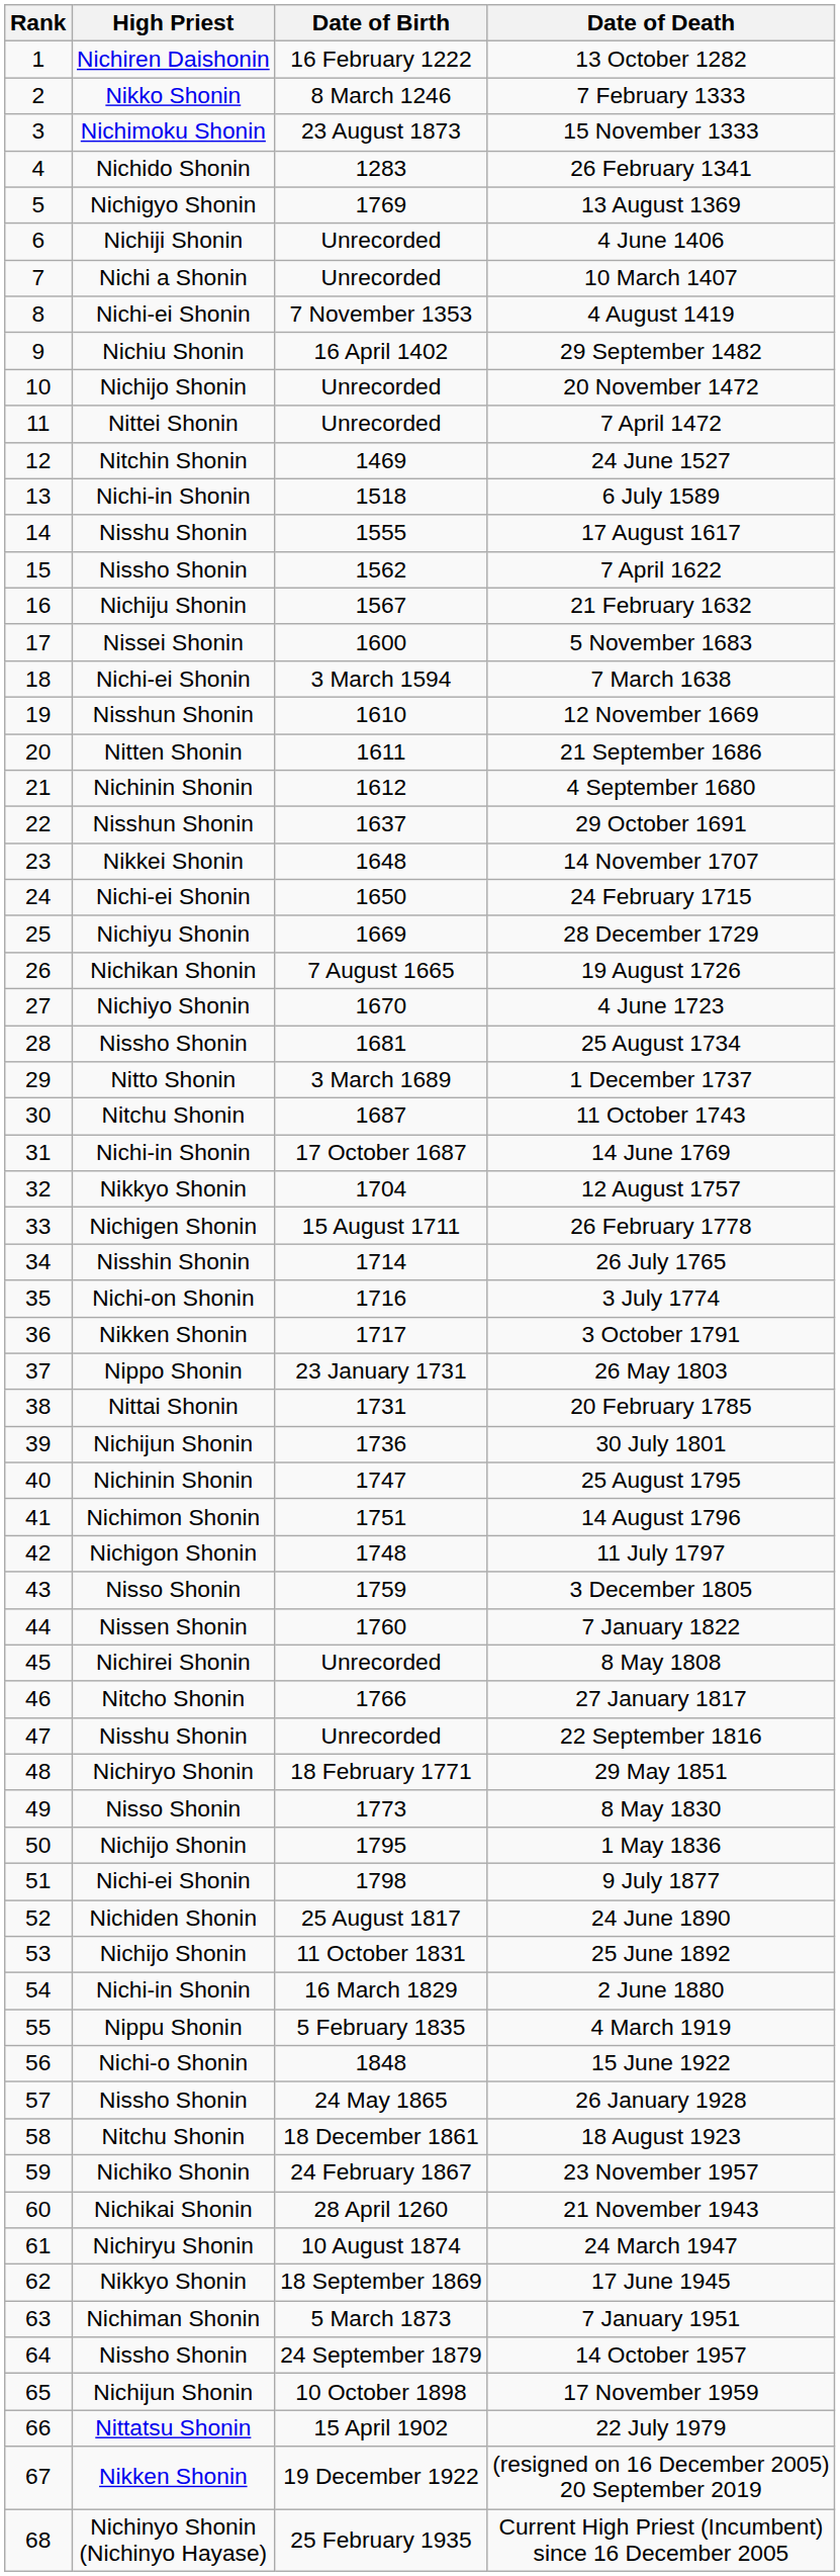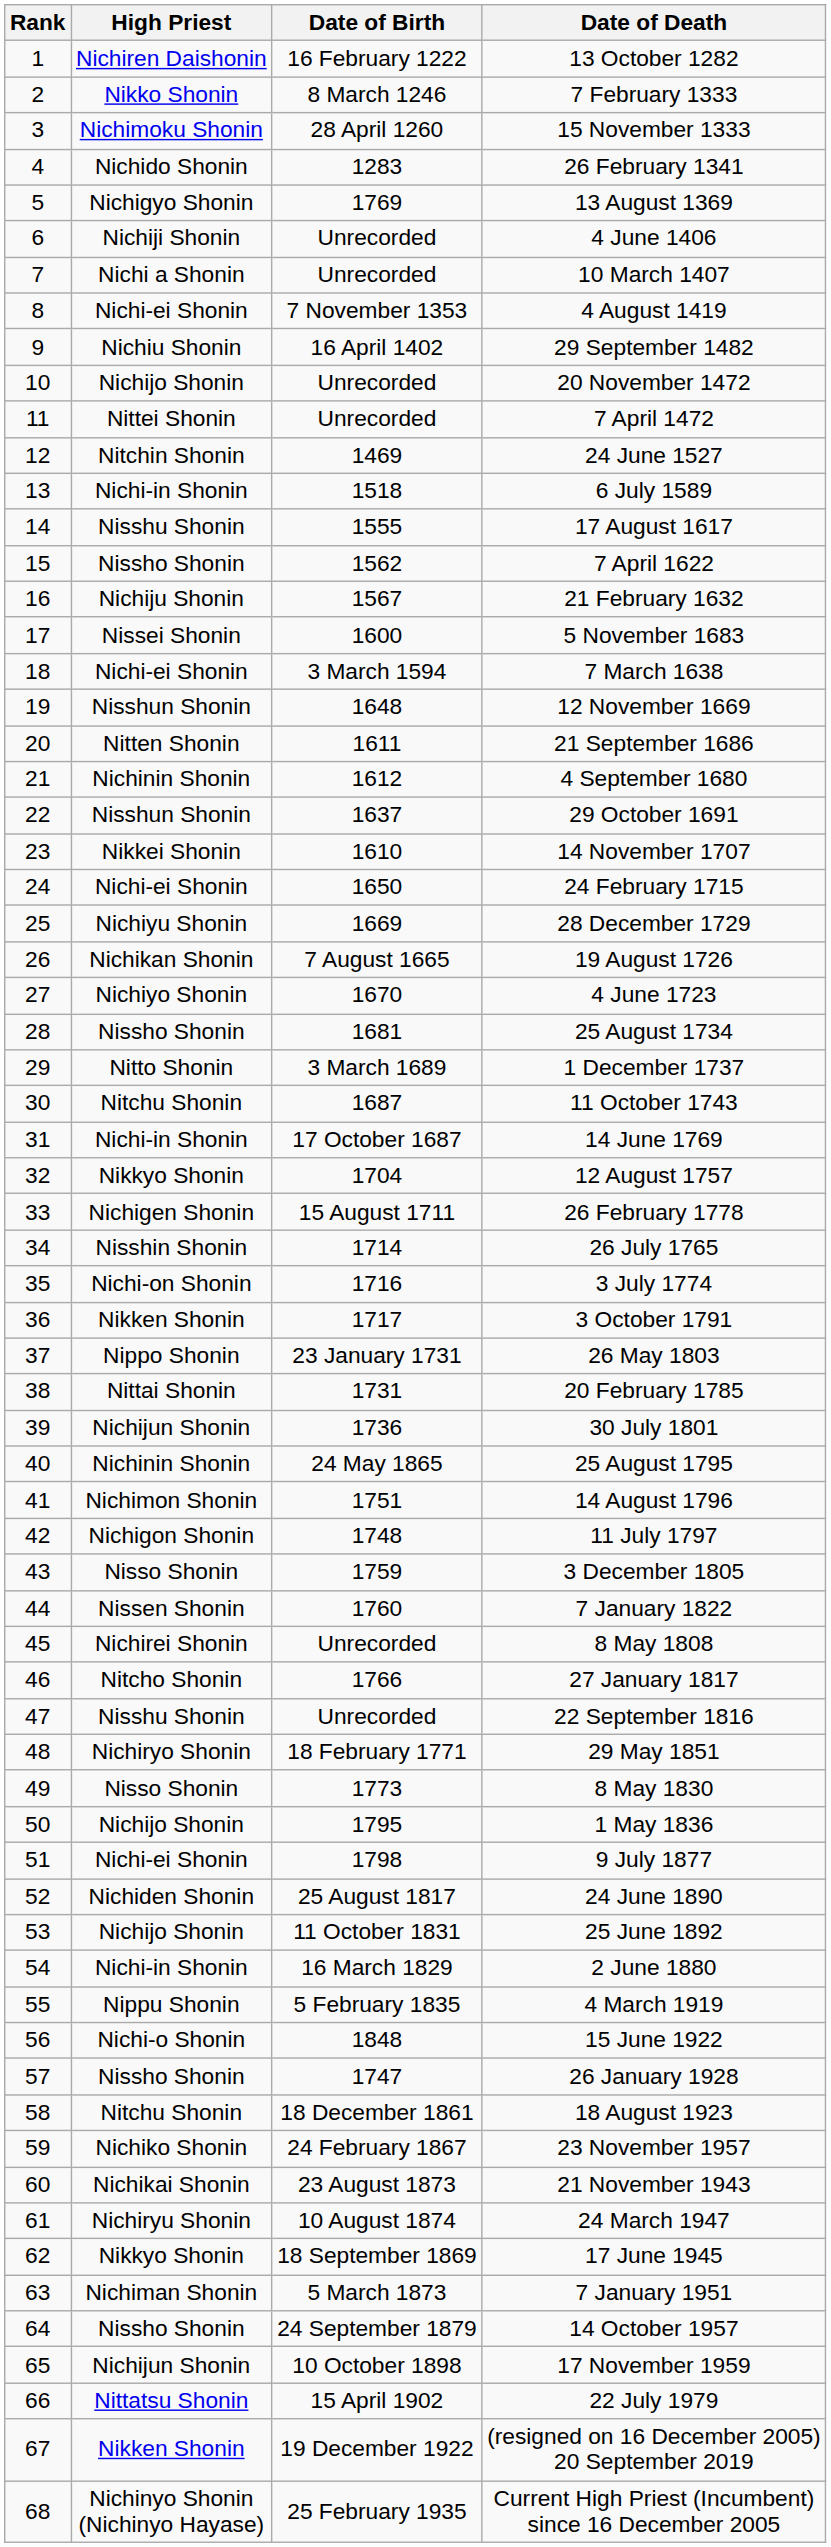15 November 1333 | Date of Birth: 23 August 1873 -> 28 April 1260
12 November 1669 | Date of Birth: 1610 -> 1648
14 November 1707 | Date of Birth: 1648 -> 1610
25 August 1795 | Date of Birth: 1747 -> 24 May 1865
26 January 1928 | Date of Birth: 24 May 1865 -> 1747
21 November 1943 | Date of Birth: 28 April 1260 -> 23 August 1873
